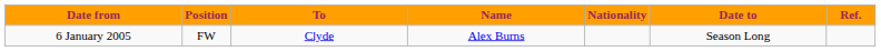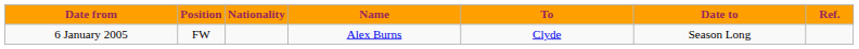columns swapped: Nationality <-> To
